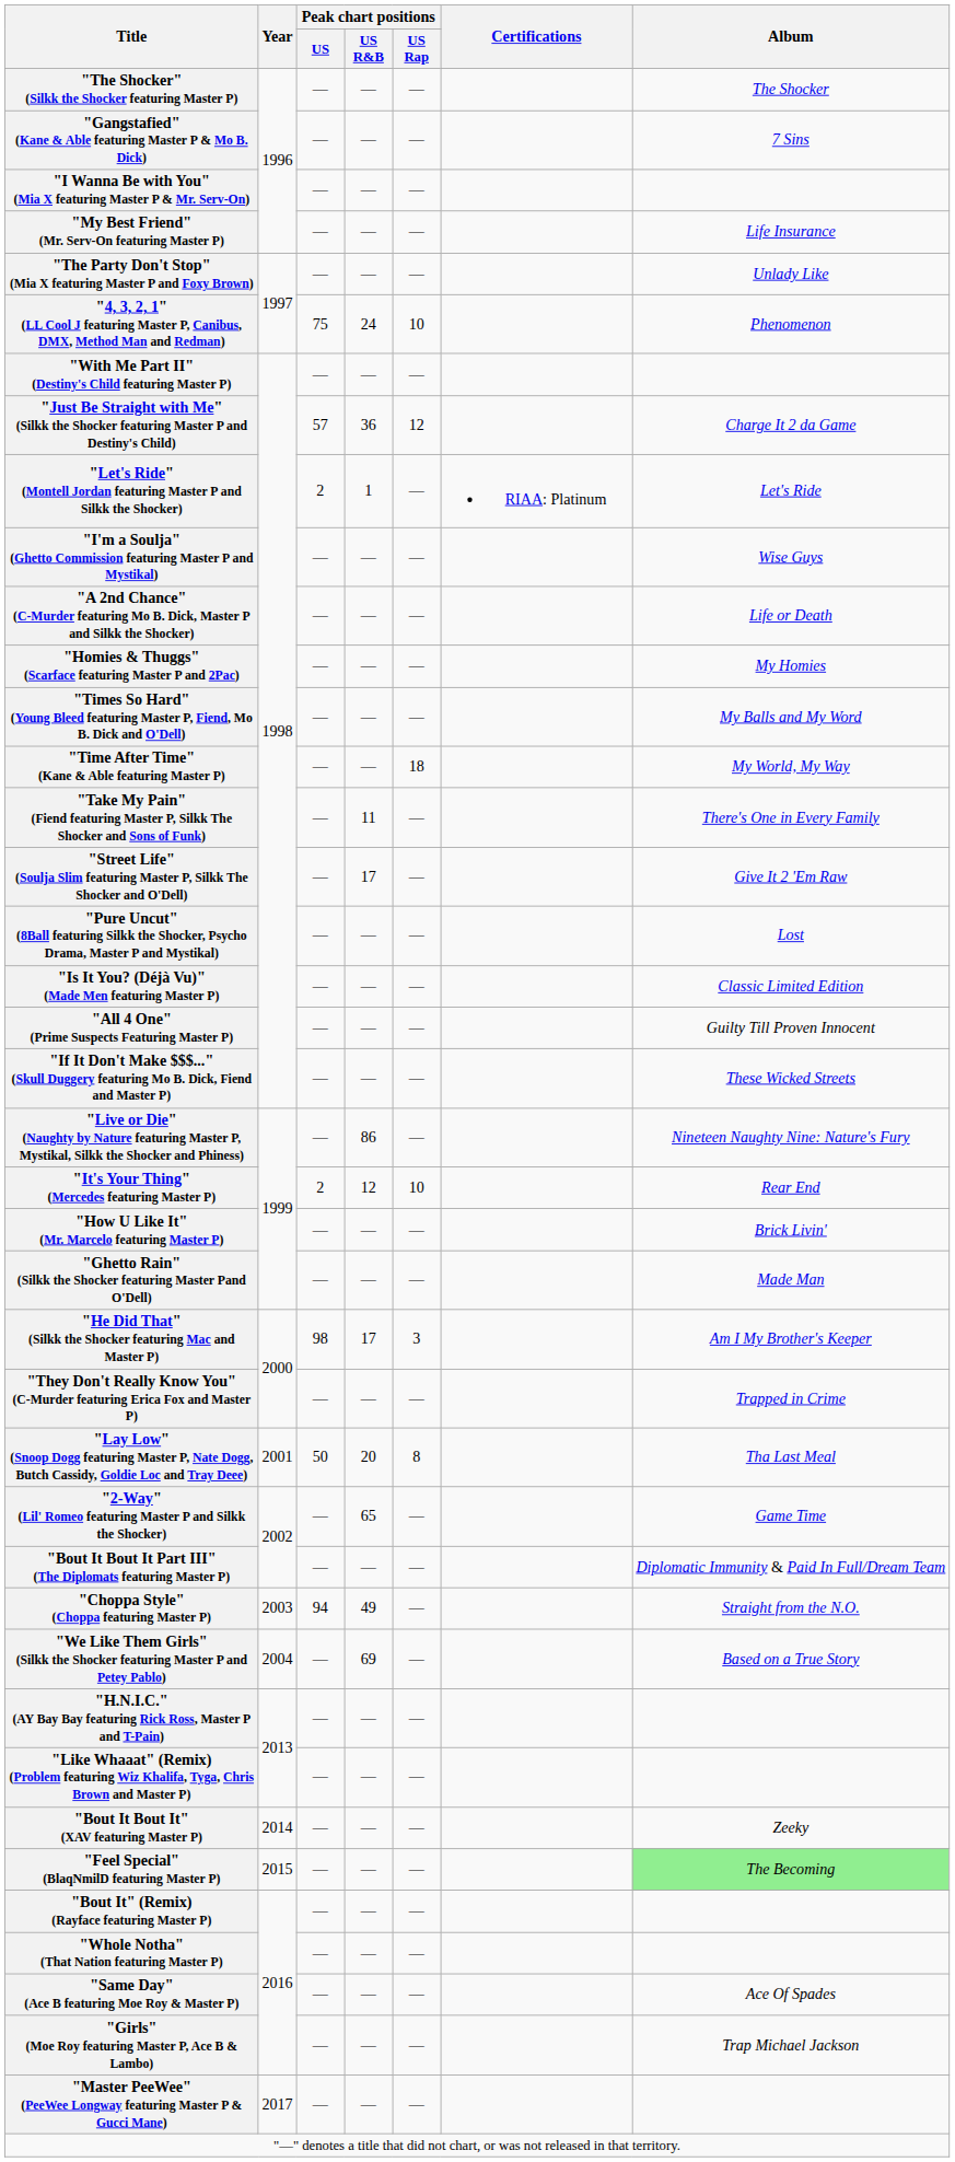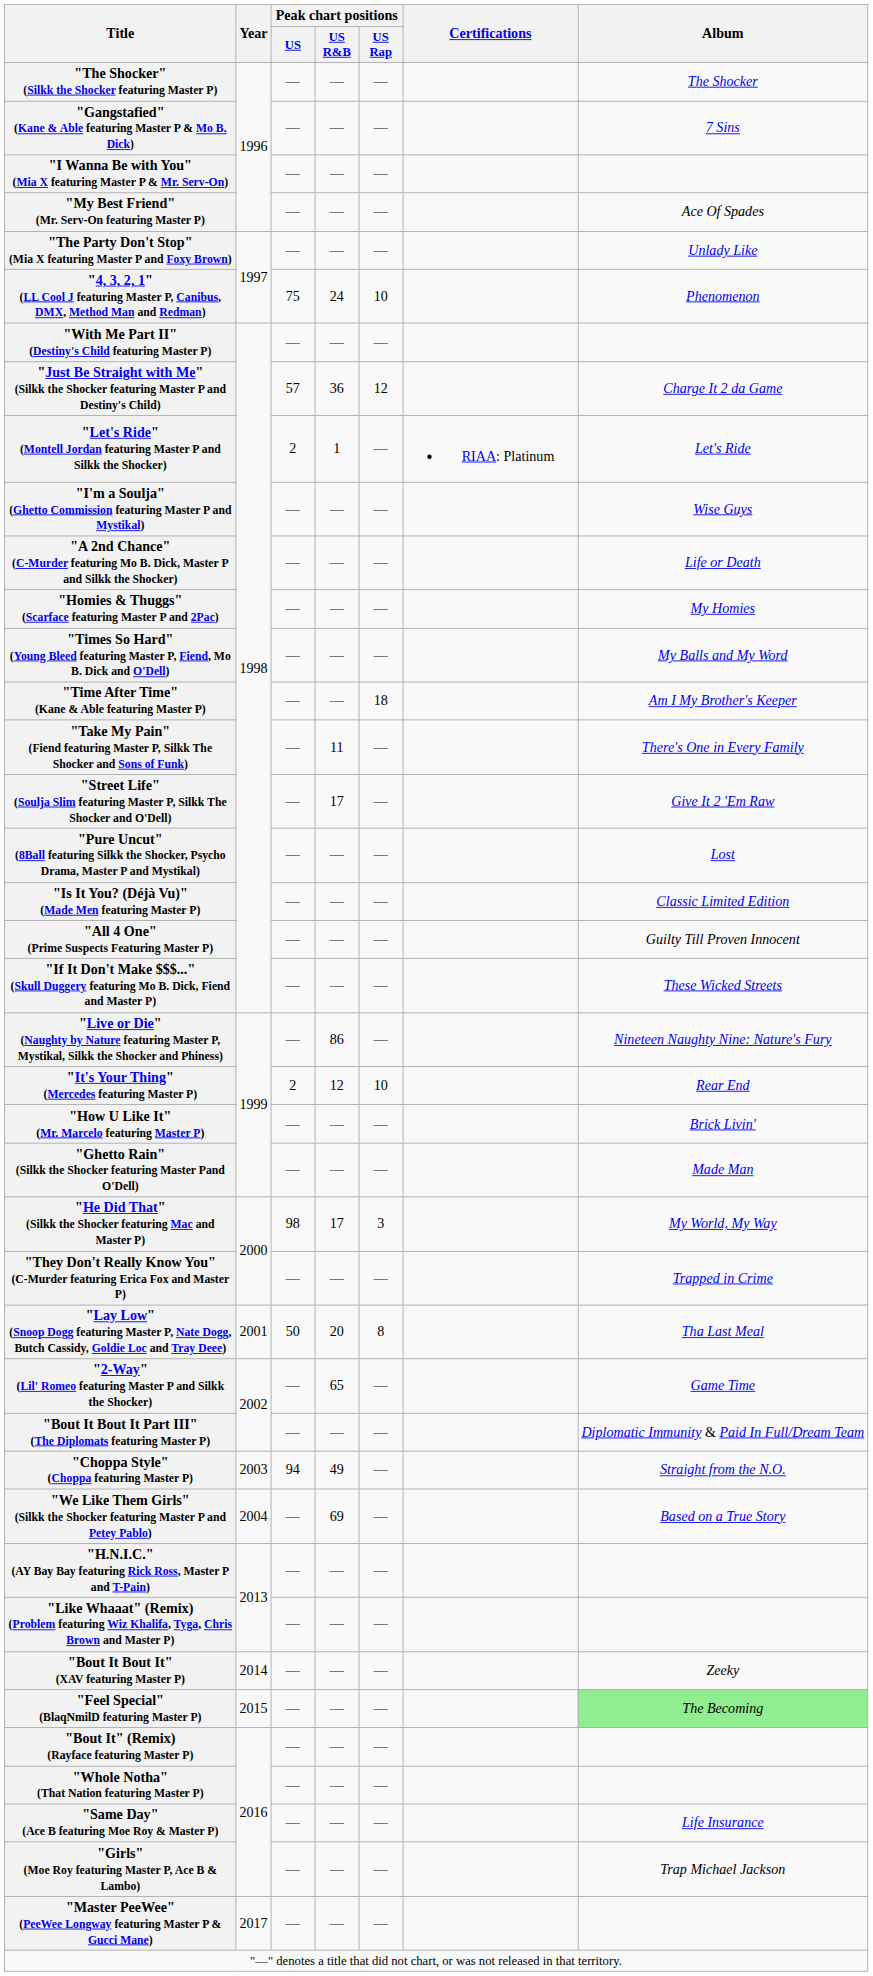"My Best Friend" (Mr. Serv-On featuring Master P) | Album: Life Insurance -> Ace Of Spades
"Time After Time" (Kane & Able featuring Master P) | Album: My World, My Way -> Am I My Brother's Keeper
"He Did That" (Silkk the Shocker featuring Mac and Master P) | Album: Am I My Brother's Keeper -> My World, My Way
"Same Day" (Ace B featuring Moe Roy & Master P) | Album: Ace Of Spades -> Life Insurance
